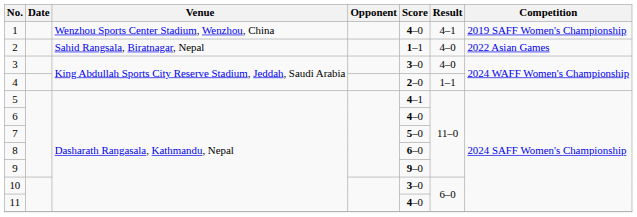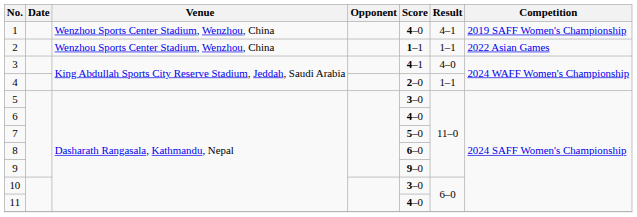2 | Venue: Sahid Rangsala, Biratnagar, Nepal -> Wenzhou Sports Center Stadium, Wenzhou, China
2 | Result: 4–0 -> 1–1
3 | Score: 3–0 -> 4–1
5 | Score: 4–1 -> 3–0
